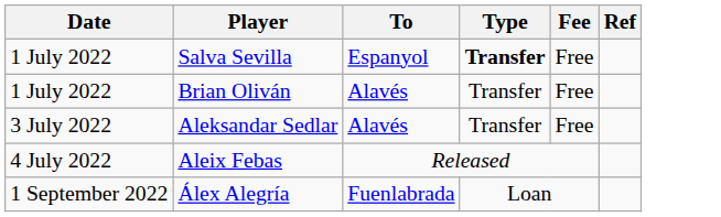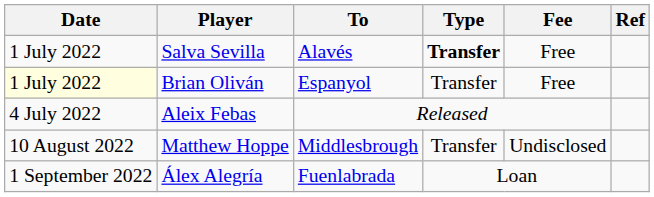Salva Sevilla | To: Espanyol -> Alavés
Brian Oliván | Date: no background -> lightyellow background
Brian Oliván | To: Alavés -> Espanyol
- row: 3 July 2022 | Aleksandar Sedlar | Alavés | Transfer | Free
+ row: 10 August 2022 | Matthew Hoppe | Middlesbrough | Transfer | Undisclosed
